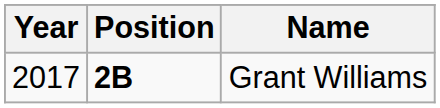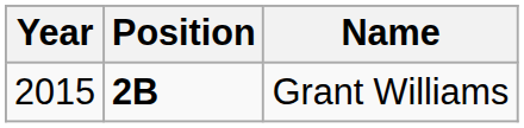Grant Williams | Year: 2017 -> 2015
